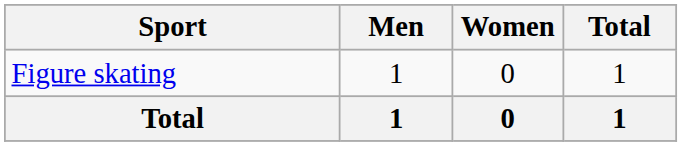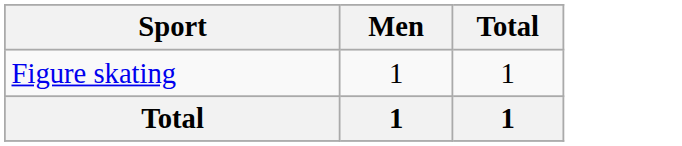- column: Women | 0 | 0
